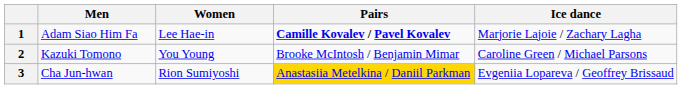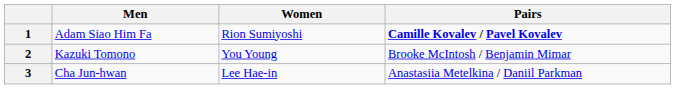- column: Ice dance | Marjorie Lajoie / Zachary Lagha | Caroline Green / Michael Parsons | Evgeniia Lopareva / Geoffrey Brissaud
1 | Women: Lee Hae-in -> Rion Sumiyoshi
3 | Women: Rion Sumiyoshi -> Lee Hae-in
3 | Pairs: gold background -> no background
